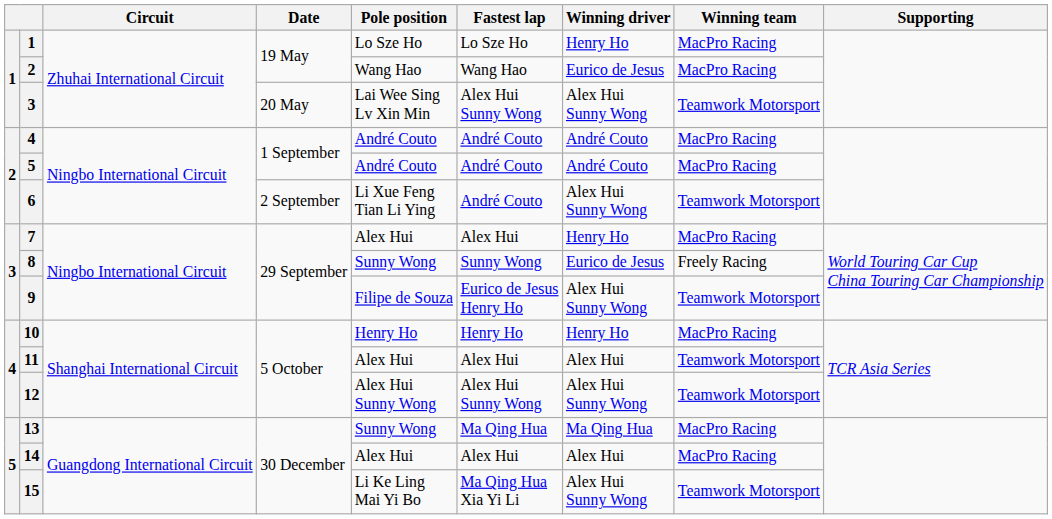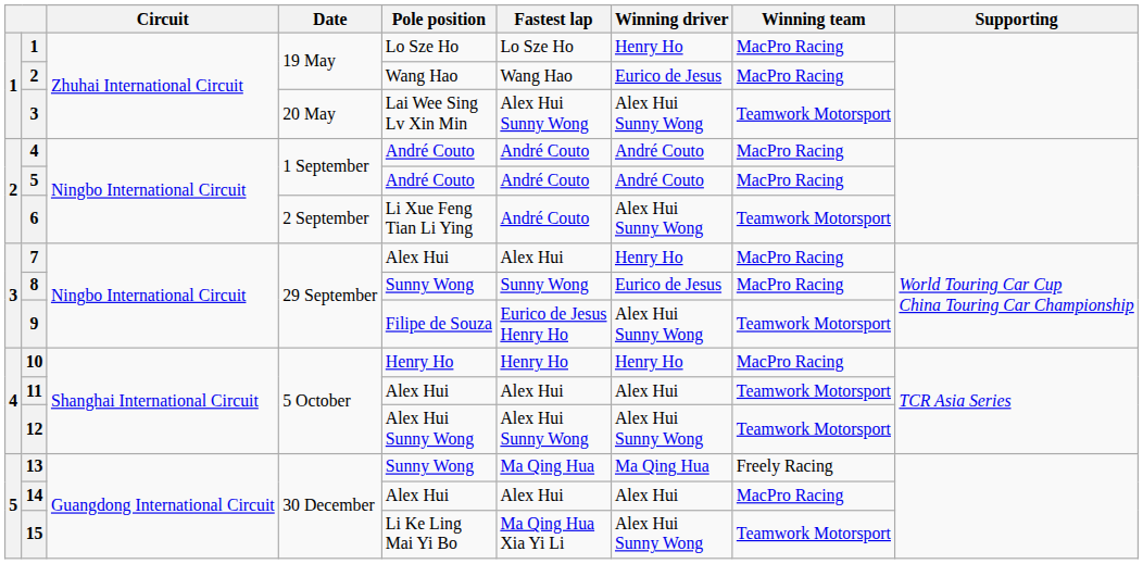8 | Winning team: Freely Racing -> MacPro Racing
13 | Winning team: MacPro Racing -> Freely Racing
